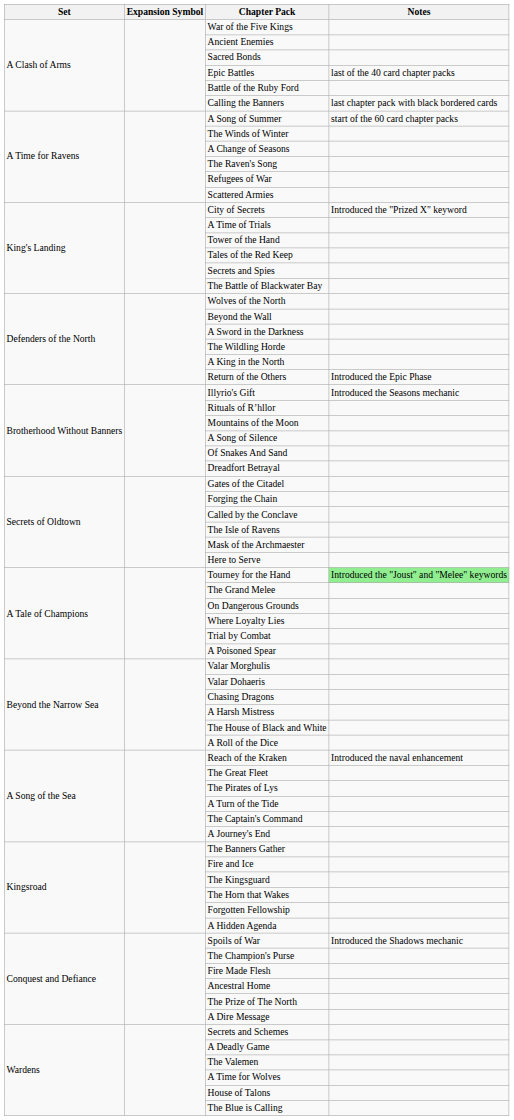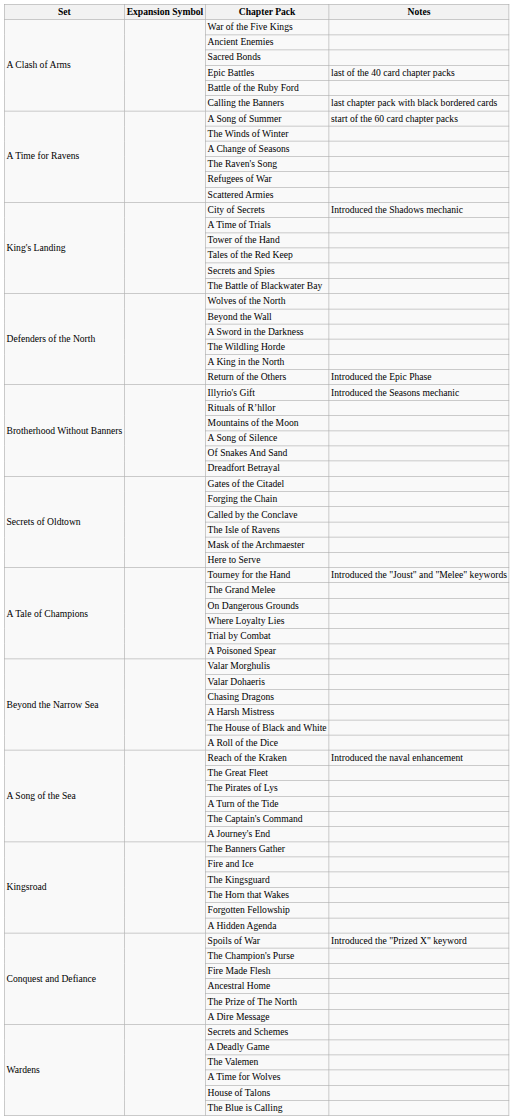City of Secrets | Notes: Introduced the "Prized X" keyword -> Introduced the Shadows mechanic
Tourney for the Hand | Notes: lightgreen background -> no background
Spoils of War | Notes: Introduced the Shadows mechanic -> Introduced the "Prized X" keyword
